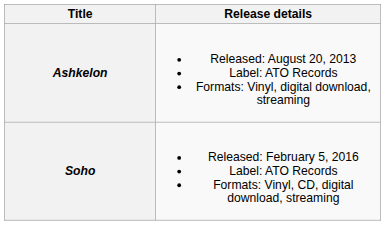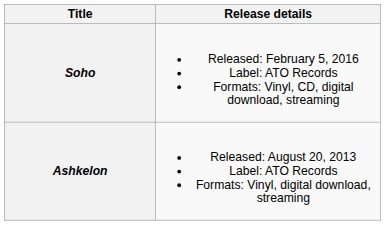rows swapped: Ashkelon <-> Soho
